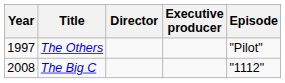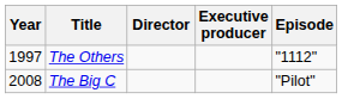The Others | Episode: "Pilot" -> "1112"
The Big C | Episode: "1112" -> "Pilot"
